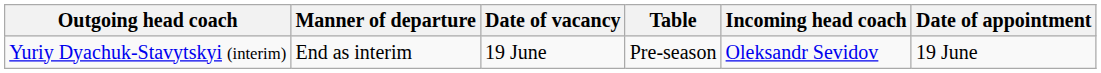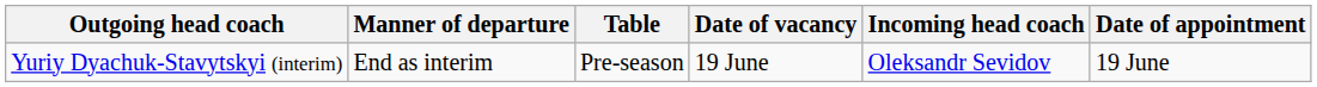columns swapped: Date of vacancy <-> Table
